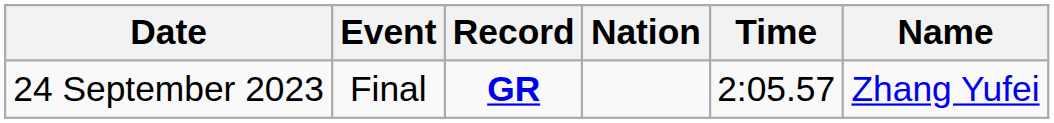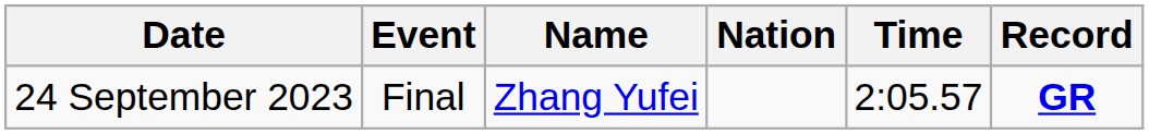columns swapped: Name <-> Record
